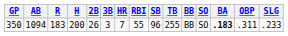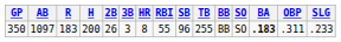350 | AB: 1094 -> 1097
350 | HR: 7 -> 8
